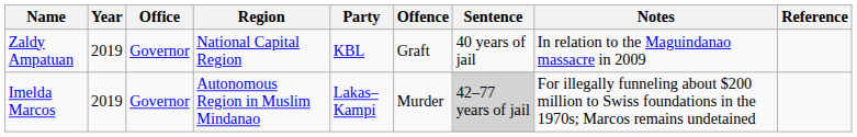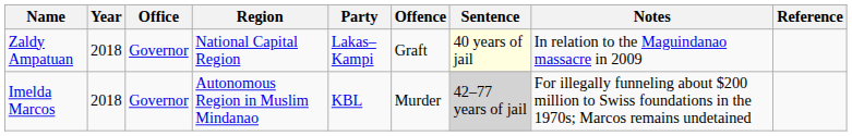Zaldy Ampatuan | Year: 2019 -> 2018
Zaldy Ampatuan | Party: KBL -> Lakas–Kampi
Zaldy Ampatuan | Sentence: no background -> lightyellow background
Imelda Marcos | Year: 2019 -> 2018
Imelda Marcos | Party: Lakas–Kampi -> KBL
